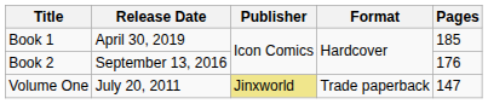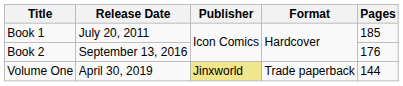Book 1 | Release Date: April 30, 2019 -> July 20, 2011
Volume One | Release Date: July 20, 2011 -> April 30, 2019
Volume One | Pages: 147 -> 144
